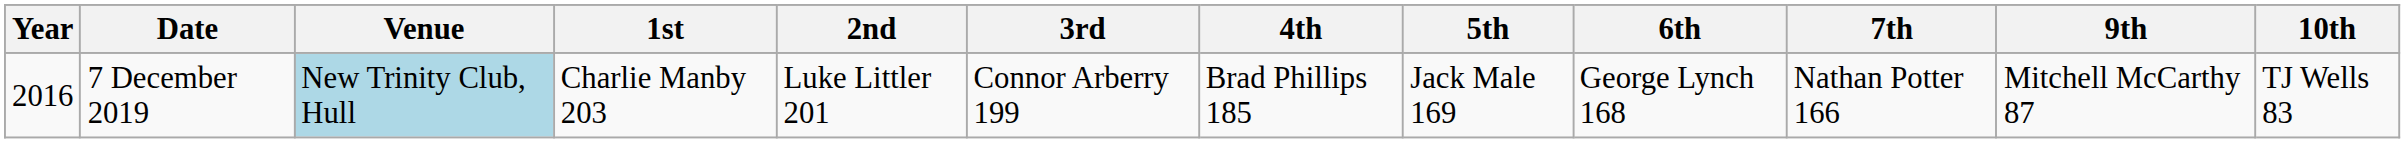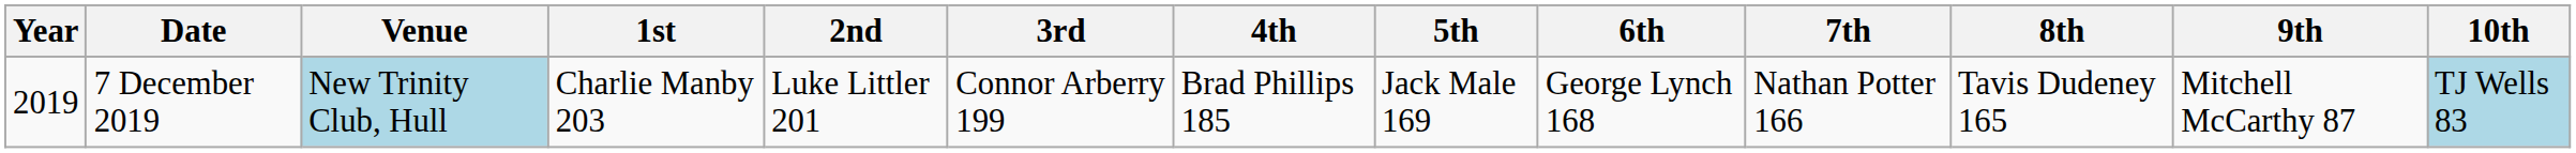+ column: 8th | Tavis Dudeney 165
7 December 2019 | Year: 2016 -> 2019
7 December 2019 | 10th: no background -> lightblue background
